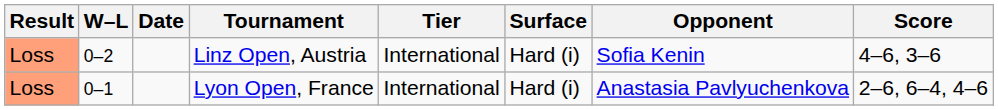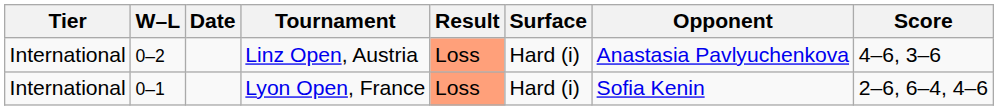columns swapped: Result <-> Tier
Linz Open, Austria | Opponent: Sofia Kenin -> Anastasia Pavlyuchenkova
Lyon Open, France | Opponent: Anastasia Pavlyuchenkova -> Sofia Kenin
